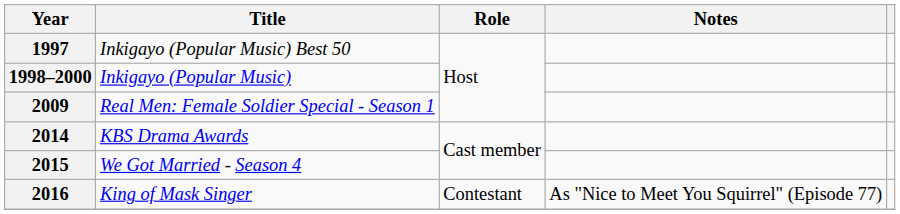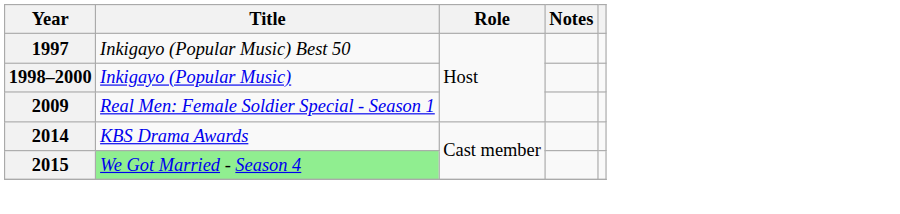2015 | Title: no background -> lightgreen background
- row: 2016 | King of Mask Singer | Contestant | As "Nice to Meet You Squirrel" (Episode 77)
